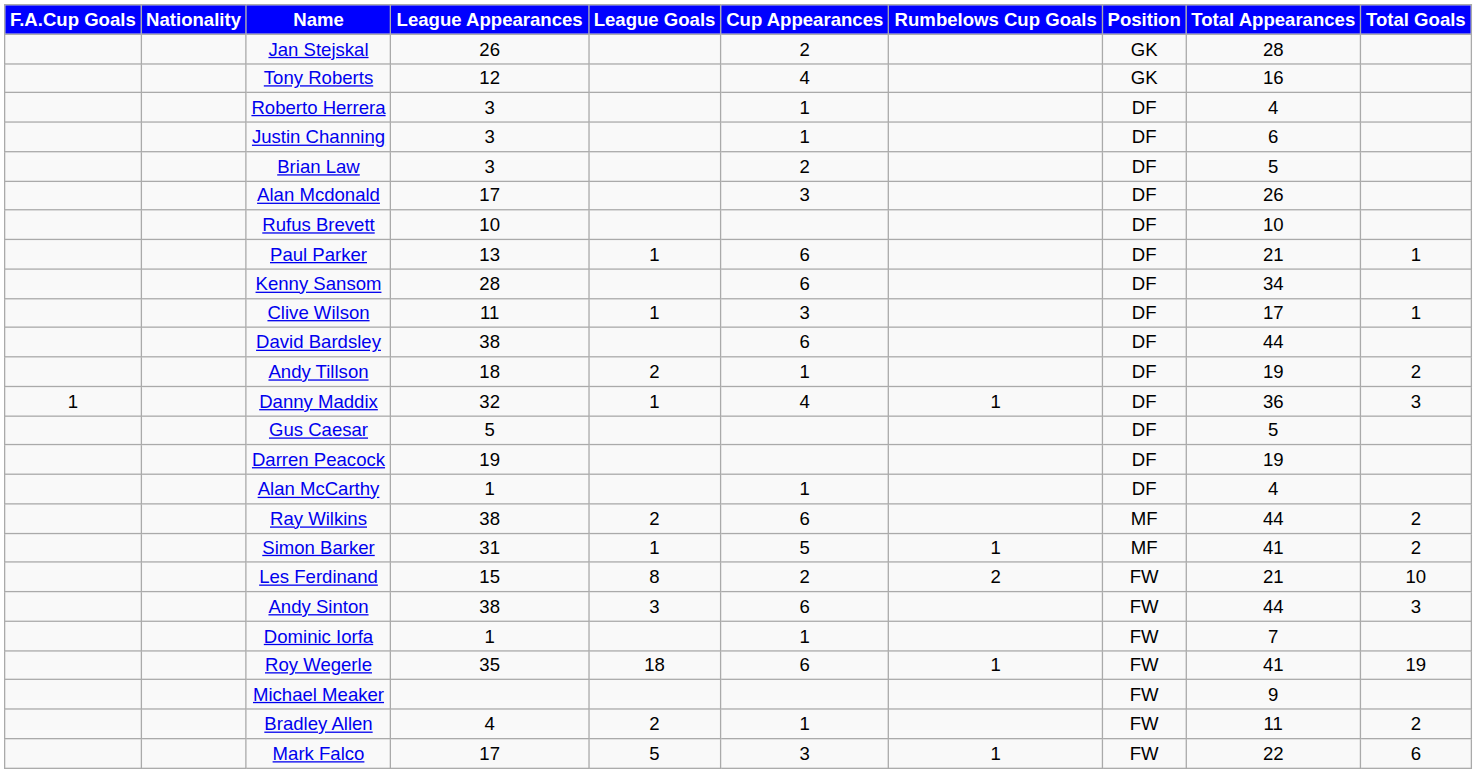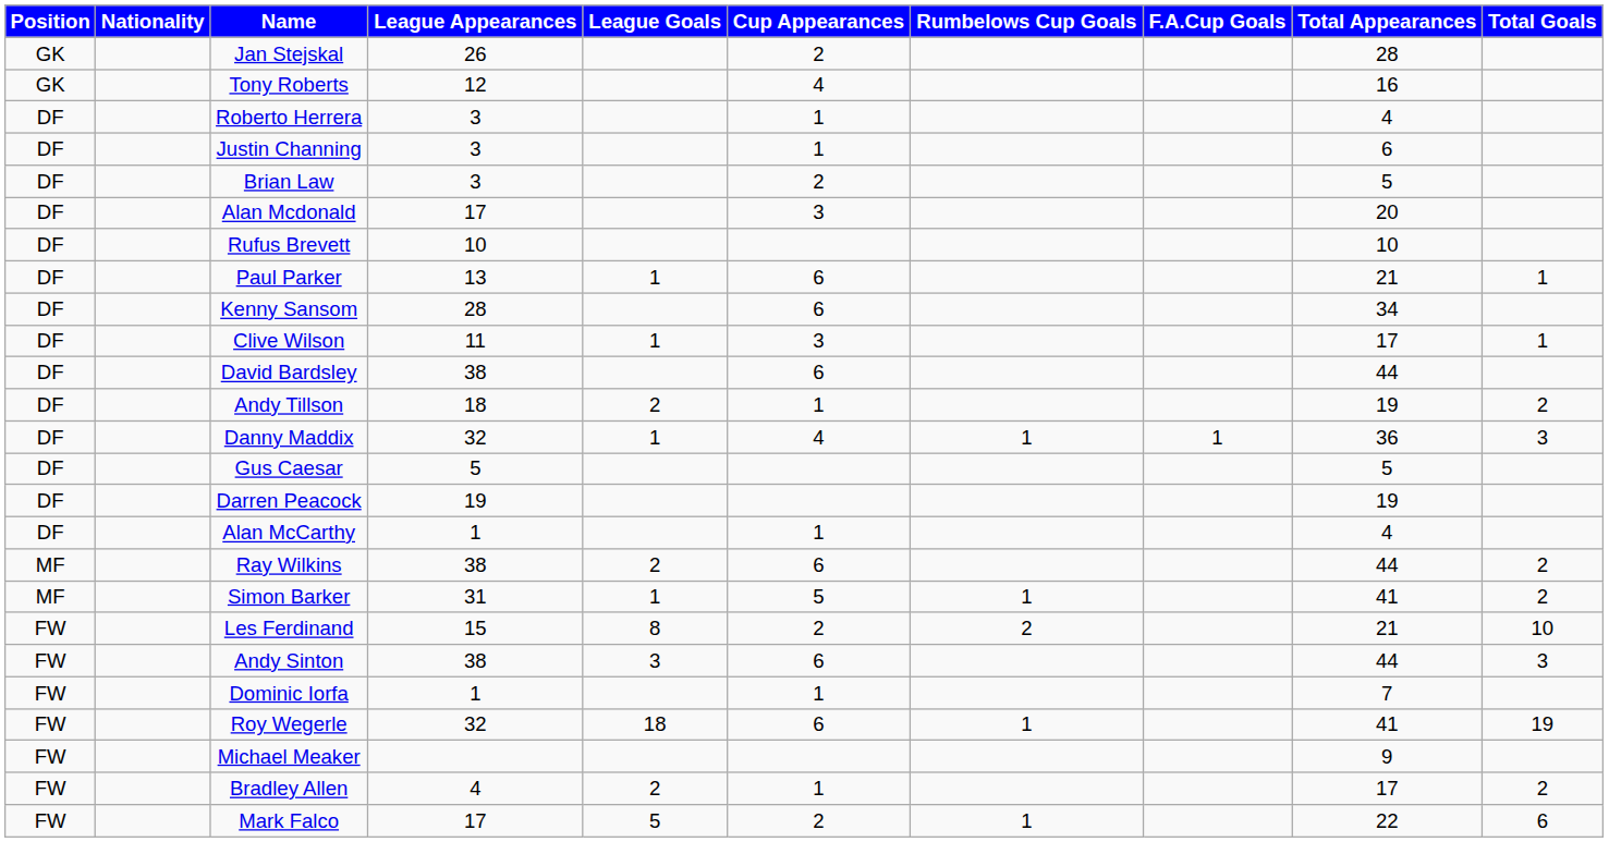columns swapped: Position <-> F.A.Cup Goals
Alan Mcdonald | Total Appearances: 26 -> 20
Roy Wegerle | League Appearances: 35 -> 32
Bradley Allen | Total Appearances: 11 -> 17
Mark Falco | Cup Appearances: 3 -> 2
